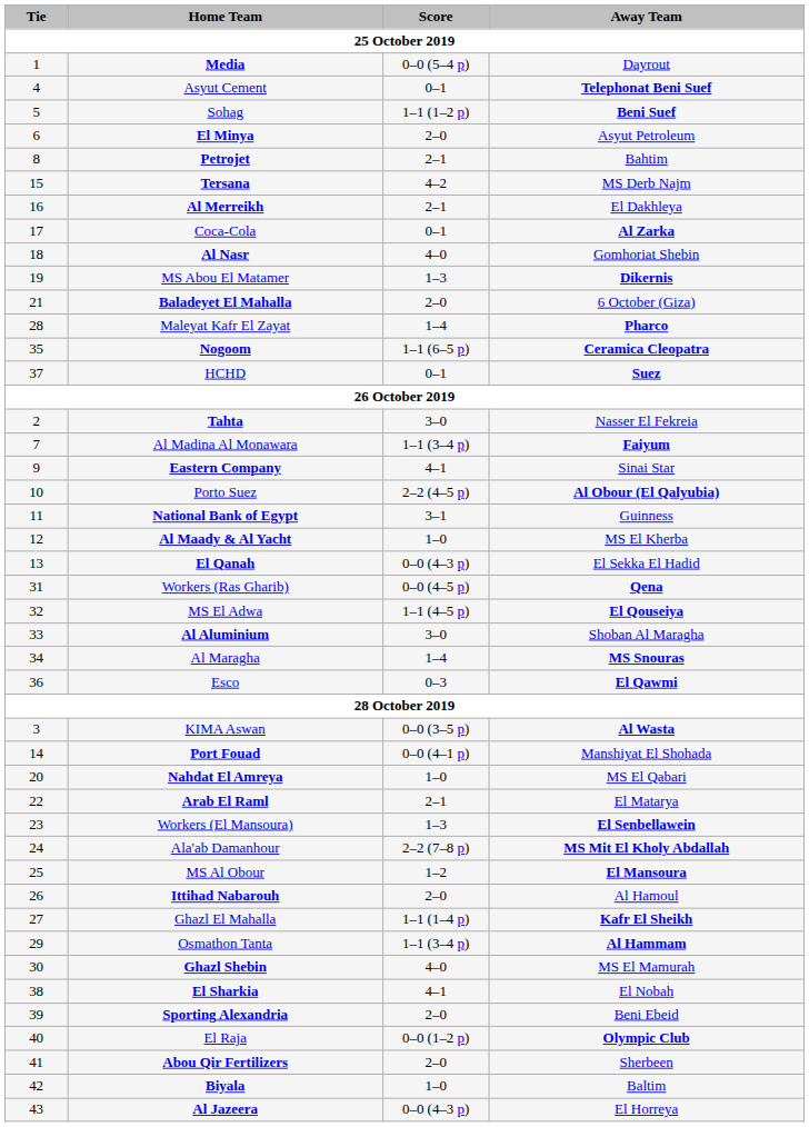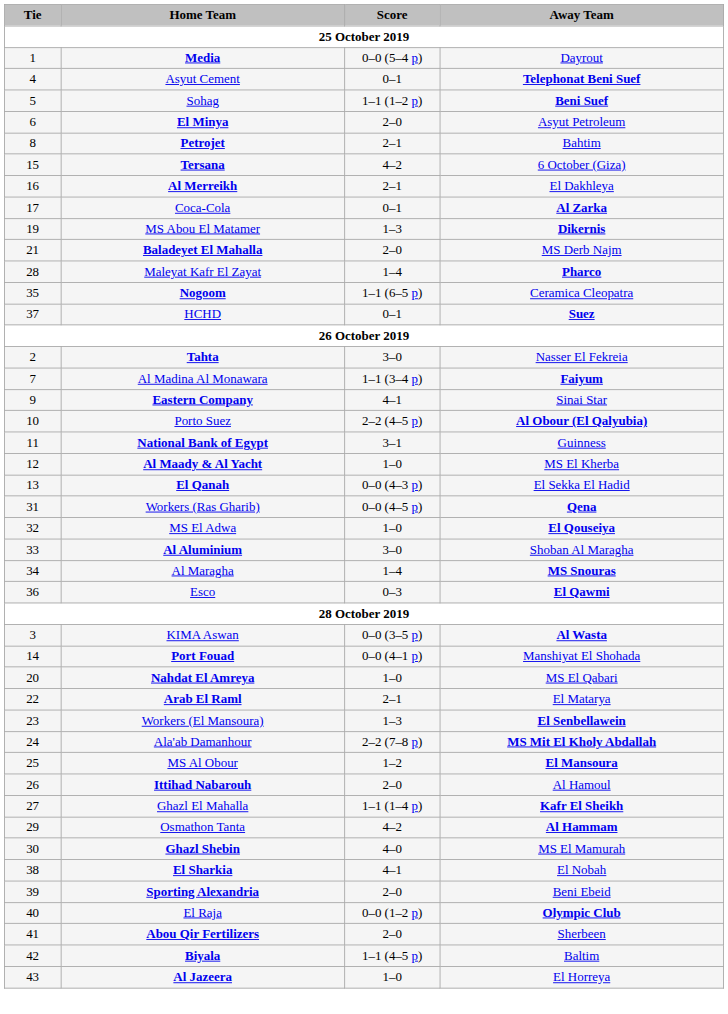Tersana | Away Team: MS Derb Najm -> 6 October (Giza)
- row: 18 | Al Nasr | 4–0 | Gomhoriat Shebin
Baladeyet El Mahalla | Away Team: 6 October (Giza) -> MS Derb Najm
Nogoom | Away Team: bold -> normal
MS El Adwa | Score: 1–1 (4–5 p) -> 1–0
Osmathon Tanta | Score: 1–1 (3–4 p) -> 4–2
Biyala | Score: 1–0 -> 1–1 (4–5 p)
Al Jazeera | Score: 0–0 (4–3 p) -> 1–0
